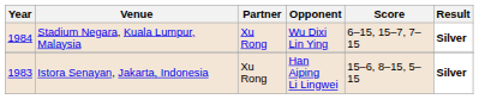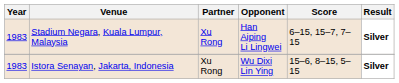Stadium Negara, Kuala Lumpur, Malaysia | Year: 1984 -> 1983
Stadium Negara, Kuala Lumpur, Malaysia | Opponent: Wu Dixi Lin Ying -> Han Aiping Li Lingwei
Istora Senayan, Jakarta, Indonesia | Opponent: Han Aiping Li Lingwei -> Wu Dixi Lin Ying
